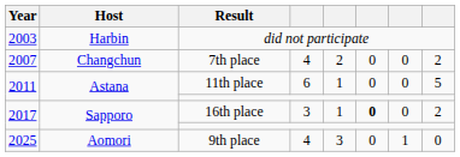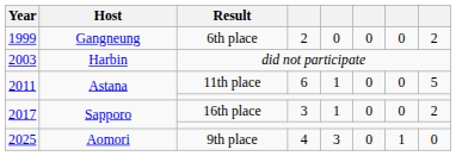+ row: 1999 | Gangneung | 6th place | 2 | 0 | 0 | 0 | 2
- row: 2007 | Changchun | 7th place | 4 | 2 | 0 | 0 | 2
16th place | column 6: bold -> normal
